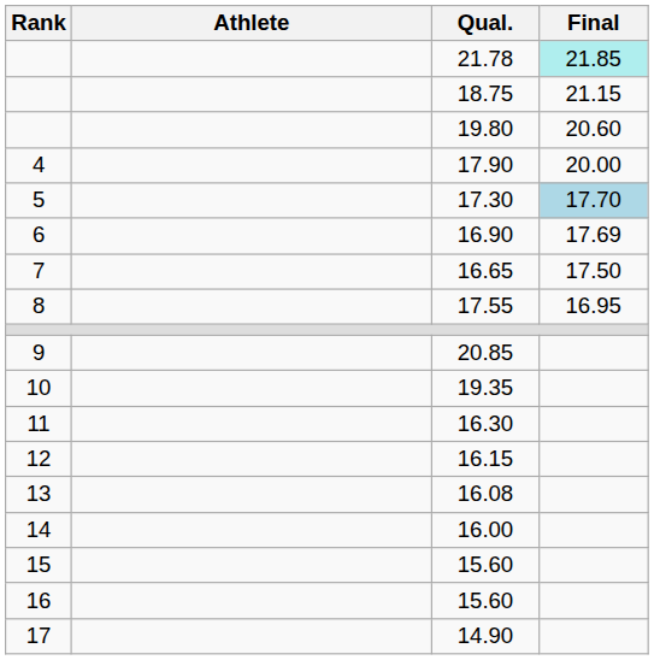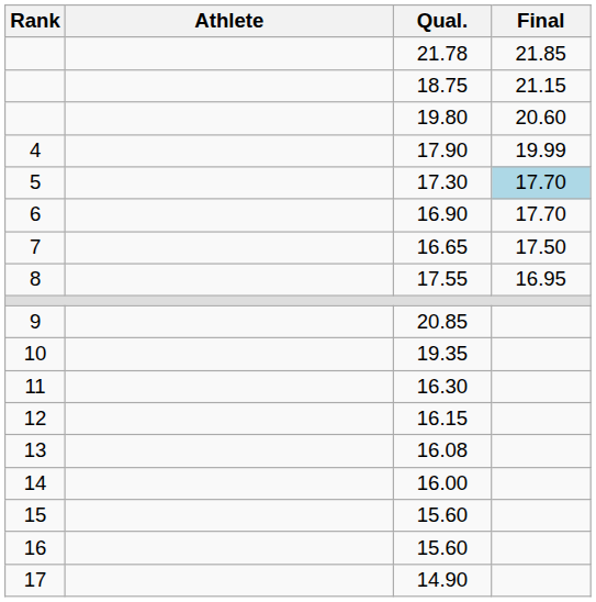21.78 | Final: paleturquoise background -> no background
17.90 | Final: 20.00 -> 19.99
16.90 | Final: 17.69 -> 17.70
